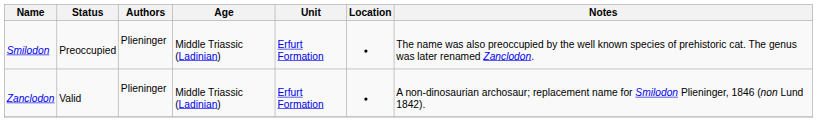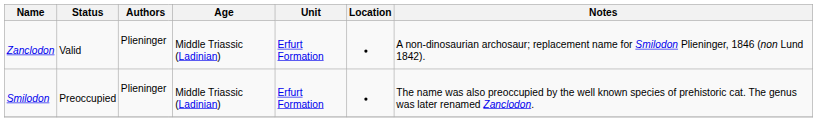rows swapped: Smilodon <-> Zanclodon
